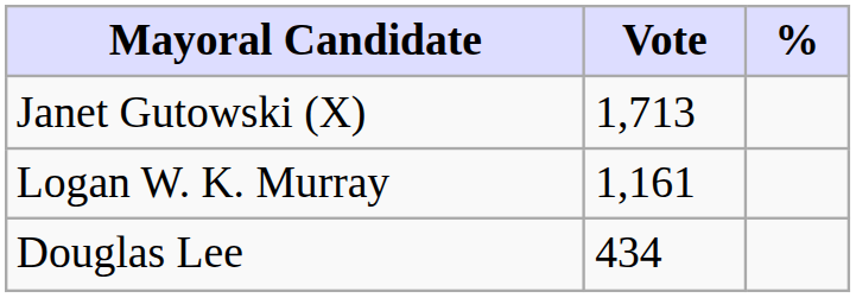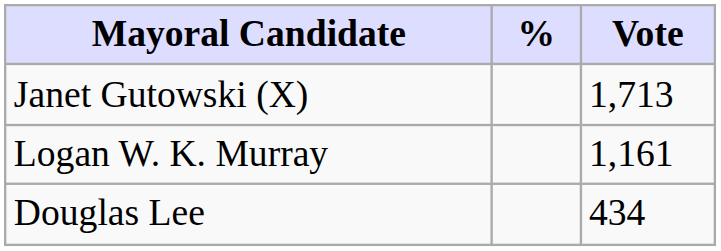columns swapped: Vote <-> %
